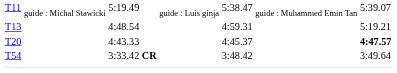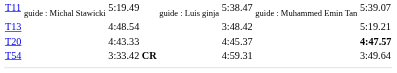T13 | column 5: 4:59.31 -> 3:48.42
T54 | column 5: 3:48.42 -> 4:59.31
